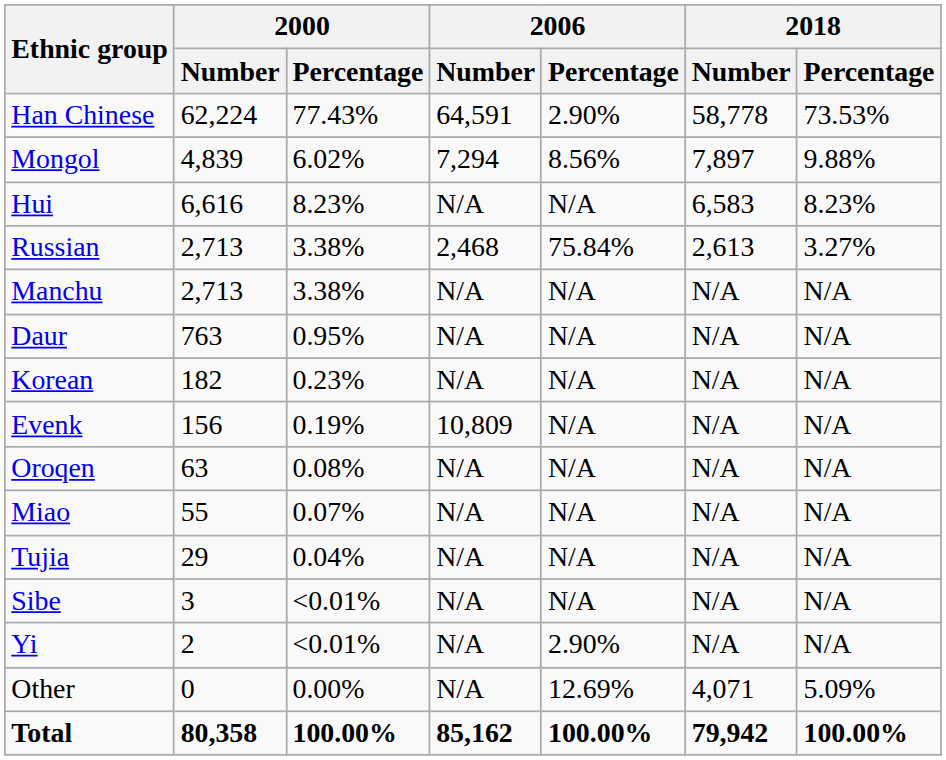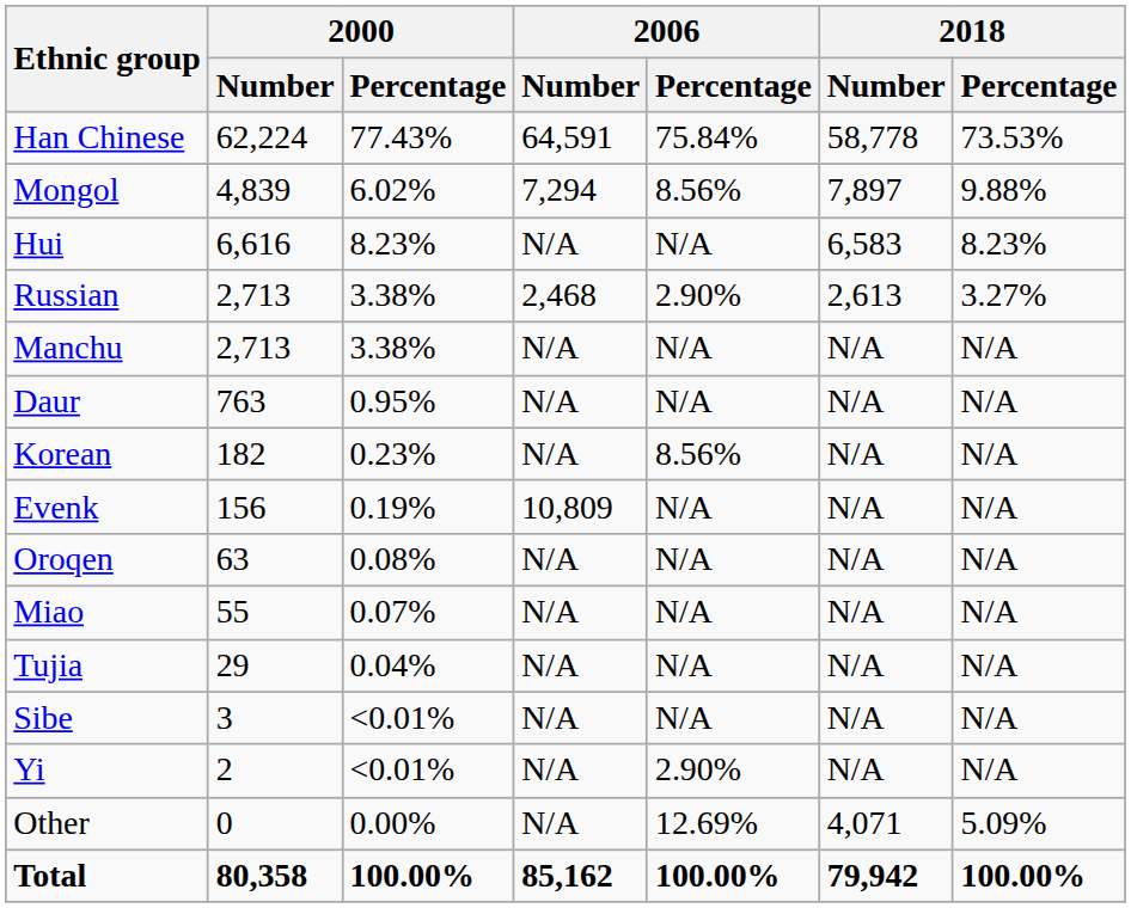Han Chinese | 2006 / Percentage: 2.90% -> 75.84%
Russian | 2006 / Percentage: 75.84% -> 2.90%
Korean | 2006 / Percentage: N/A -> 8.56%
